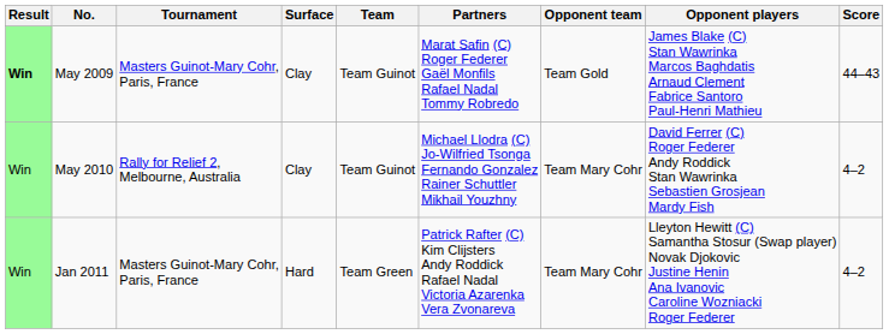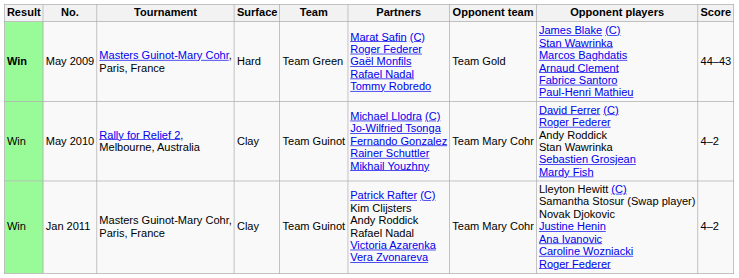May 2009 | Surface: Clay -> Hard
May 2009 | Team: Team Guinot -> Team Green
Jan 2011 | Surface: Hard -> Clay
Jan 2011 | Team: Team Green -> Team Guinot
